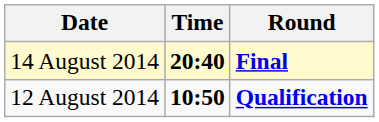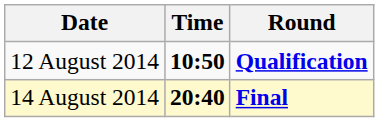rows swapped: 12 August 2014 <-> 14 August 2014
